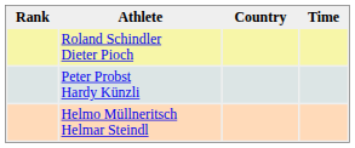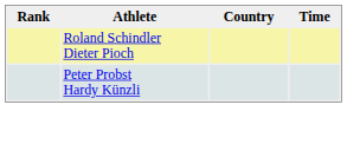- row: Helmo Müllneritsch Helmar Steindl
